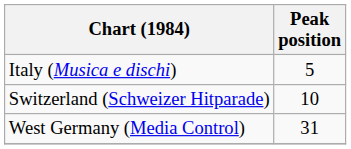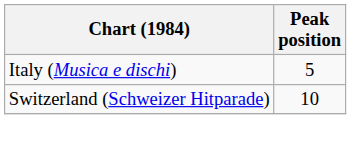- row: West Germany (Media Control) | 31
